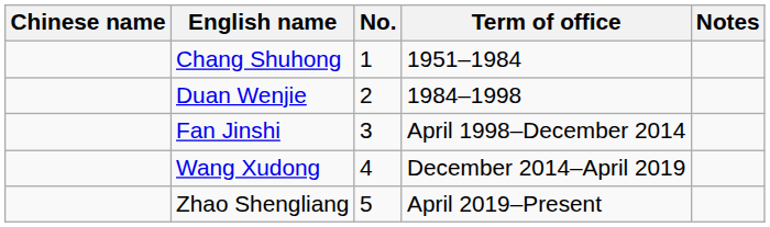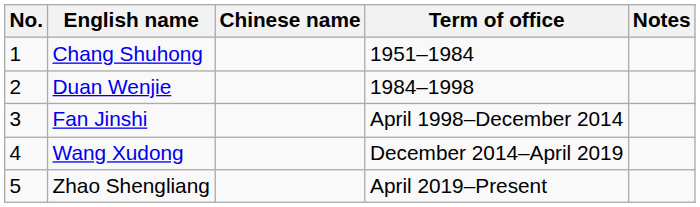columns swapped: No. <-> Chinese name
